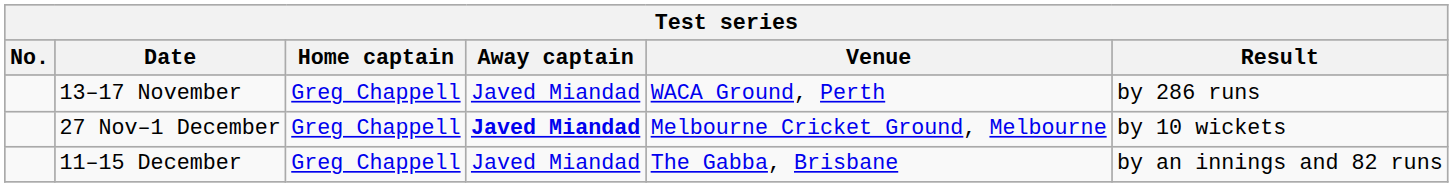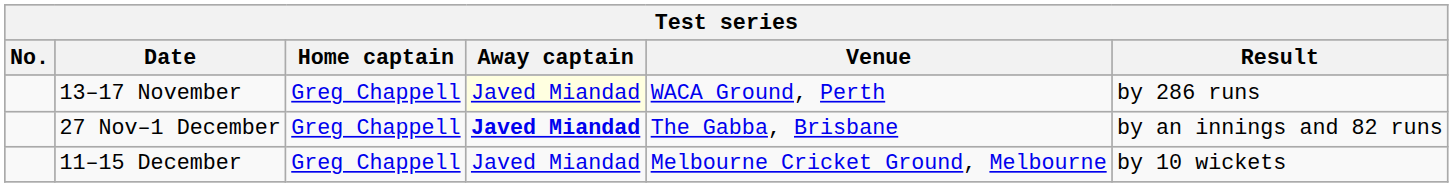13–17 November | Away captain: no background -> lightyellow background
27 Nov–1 December | Venue: Melbourne Cricket Ground, Melbourne -> The Gabba, Brisbane
27 Nov–1 December | Result: by 10 wickets -> by an innings and 82 runs
11–15 December | Venue: The Gabba, Brisbane -> Melbourne Cricket Ground, Melbourne
11–15 December | Result: by an innings and 82 runs -> by 10 wickets
